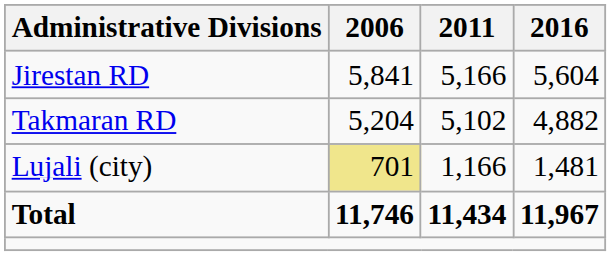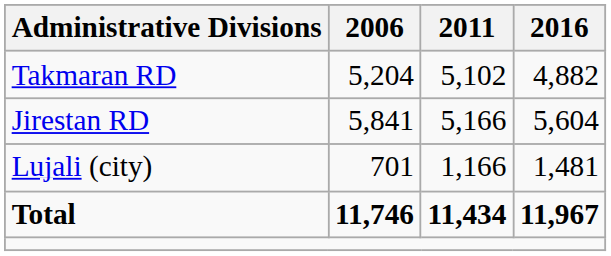rows swapped: Jirestan RD <-> Takmaran RD
Lujali (city) | 2006: khaki background -> no background
